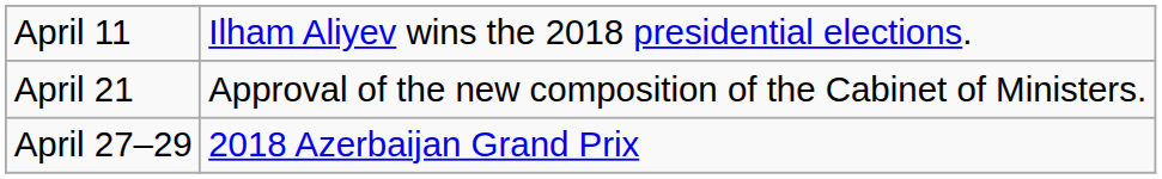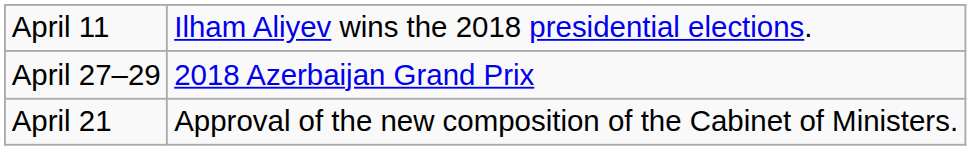rows swapped: April 21 <-> April 27–29
